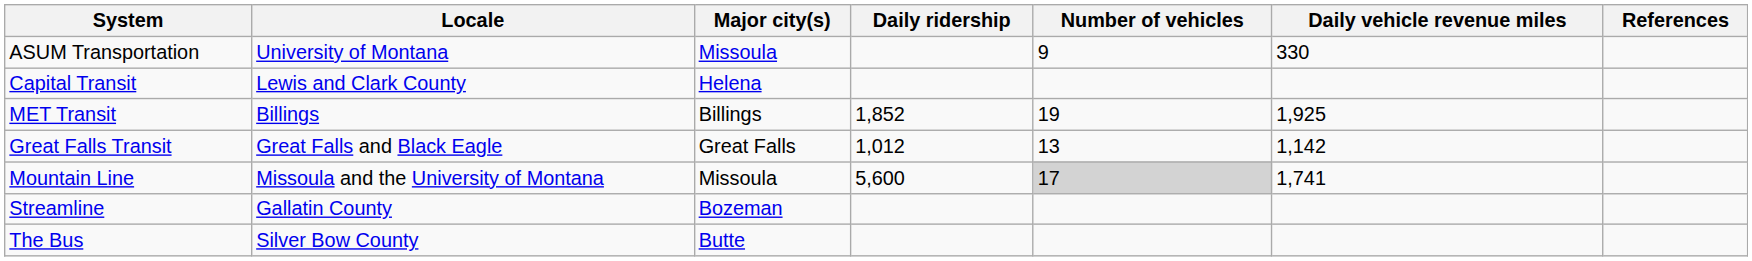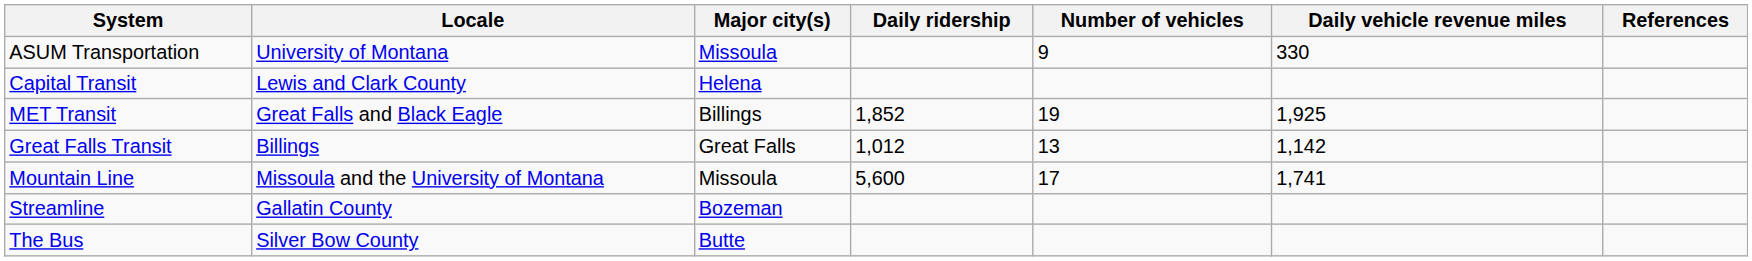MET Transit | Locale: Billings -> Great Falls and Black Eagle
Great Falls Transit | Locale: Great Falls and Black Eagle -> Billings
Mountain Line | Number of vehicles: lightgrey background -> no background
